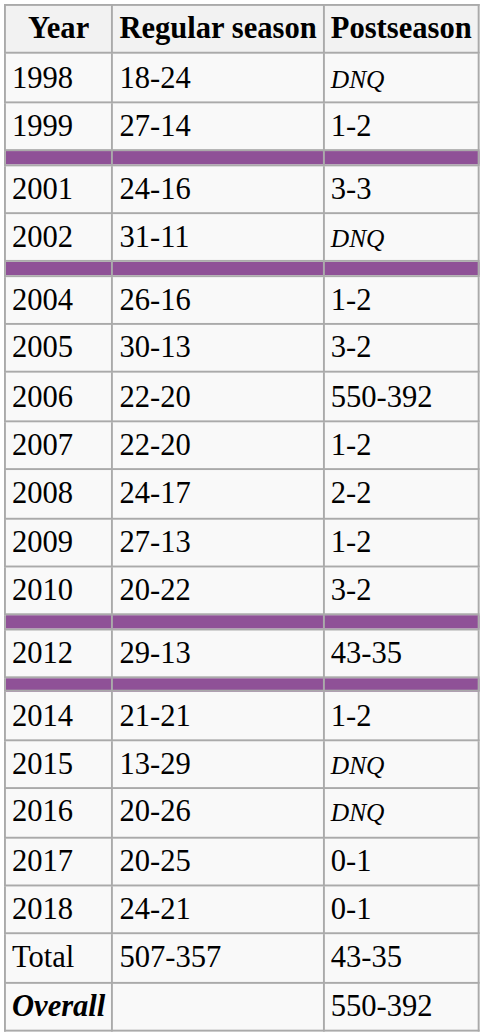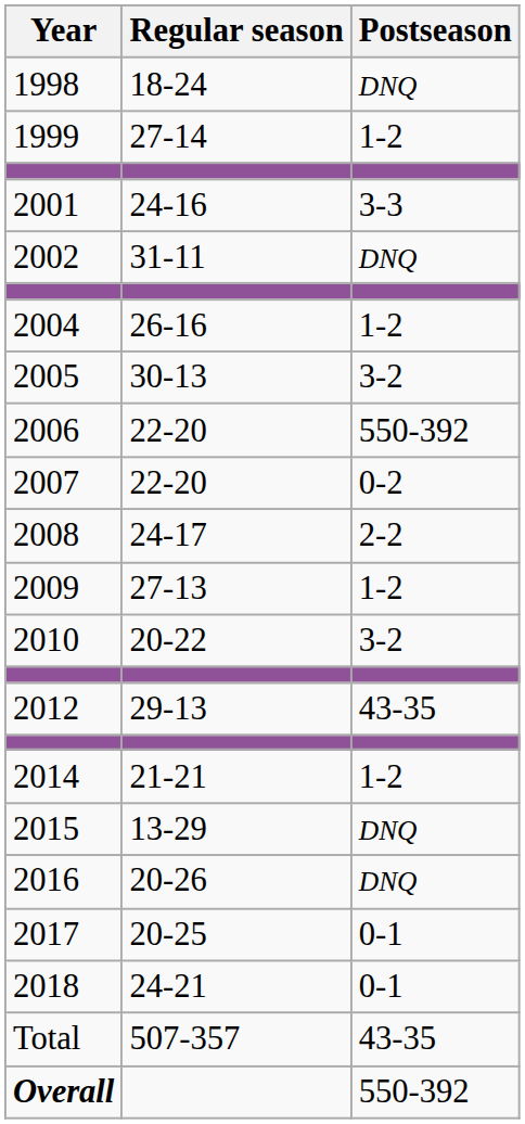2007 | Postseason: 1-2 -> 0-2
